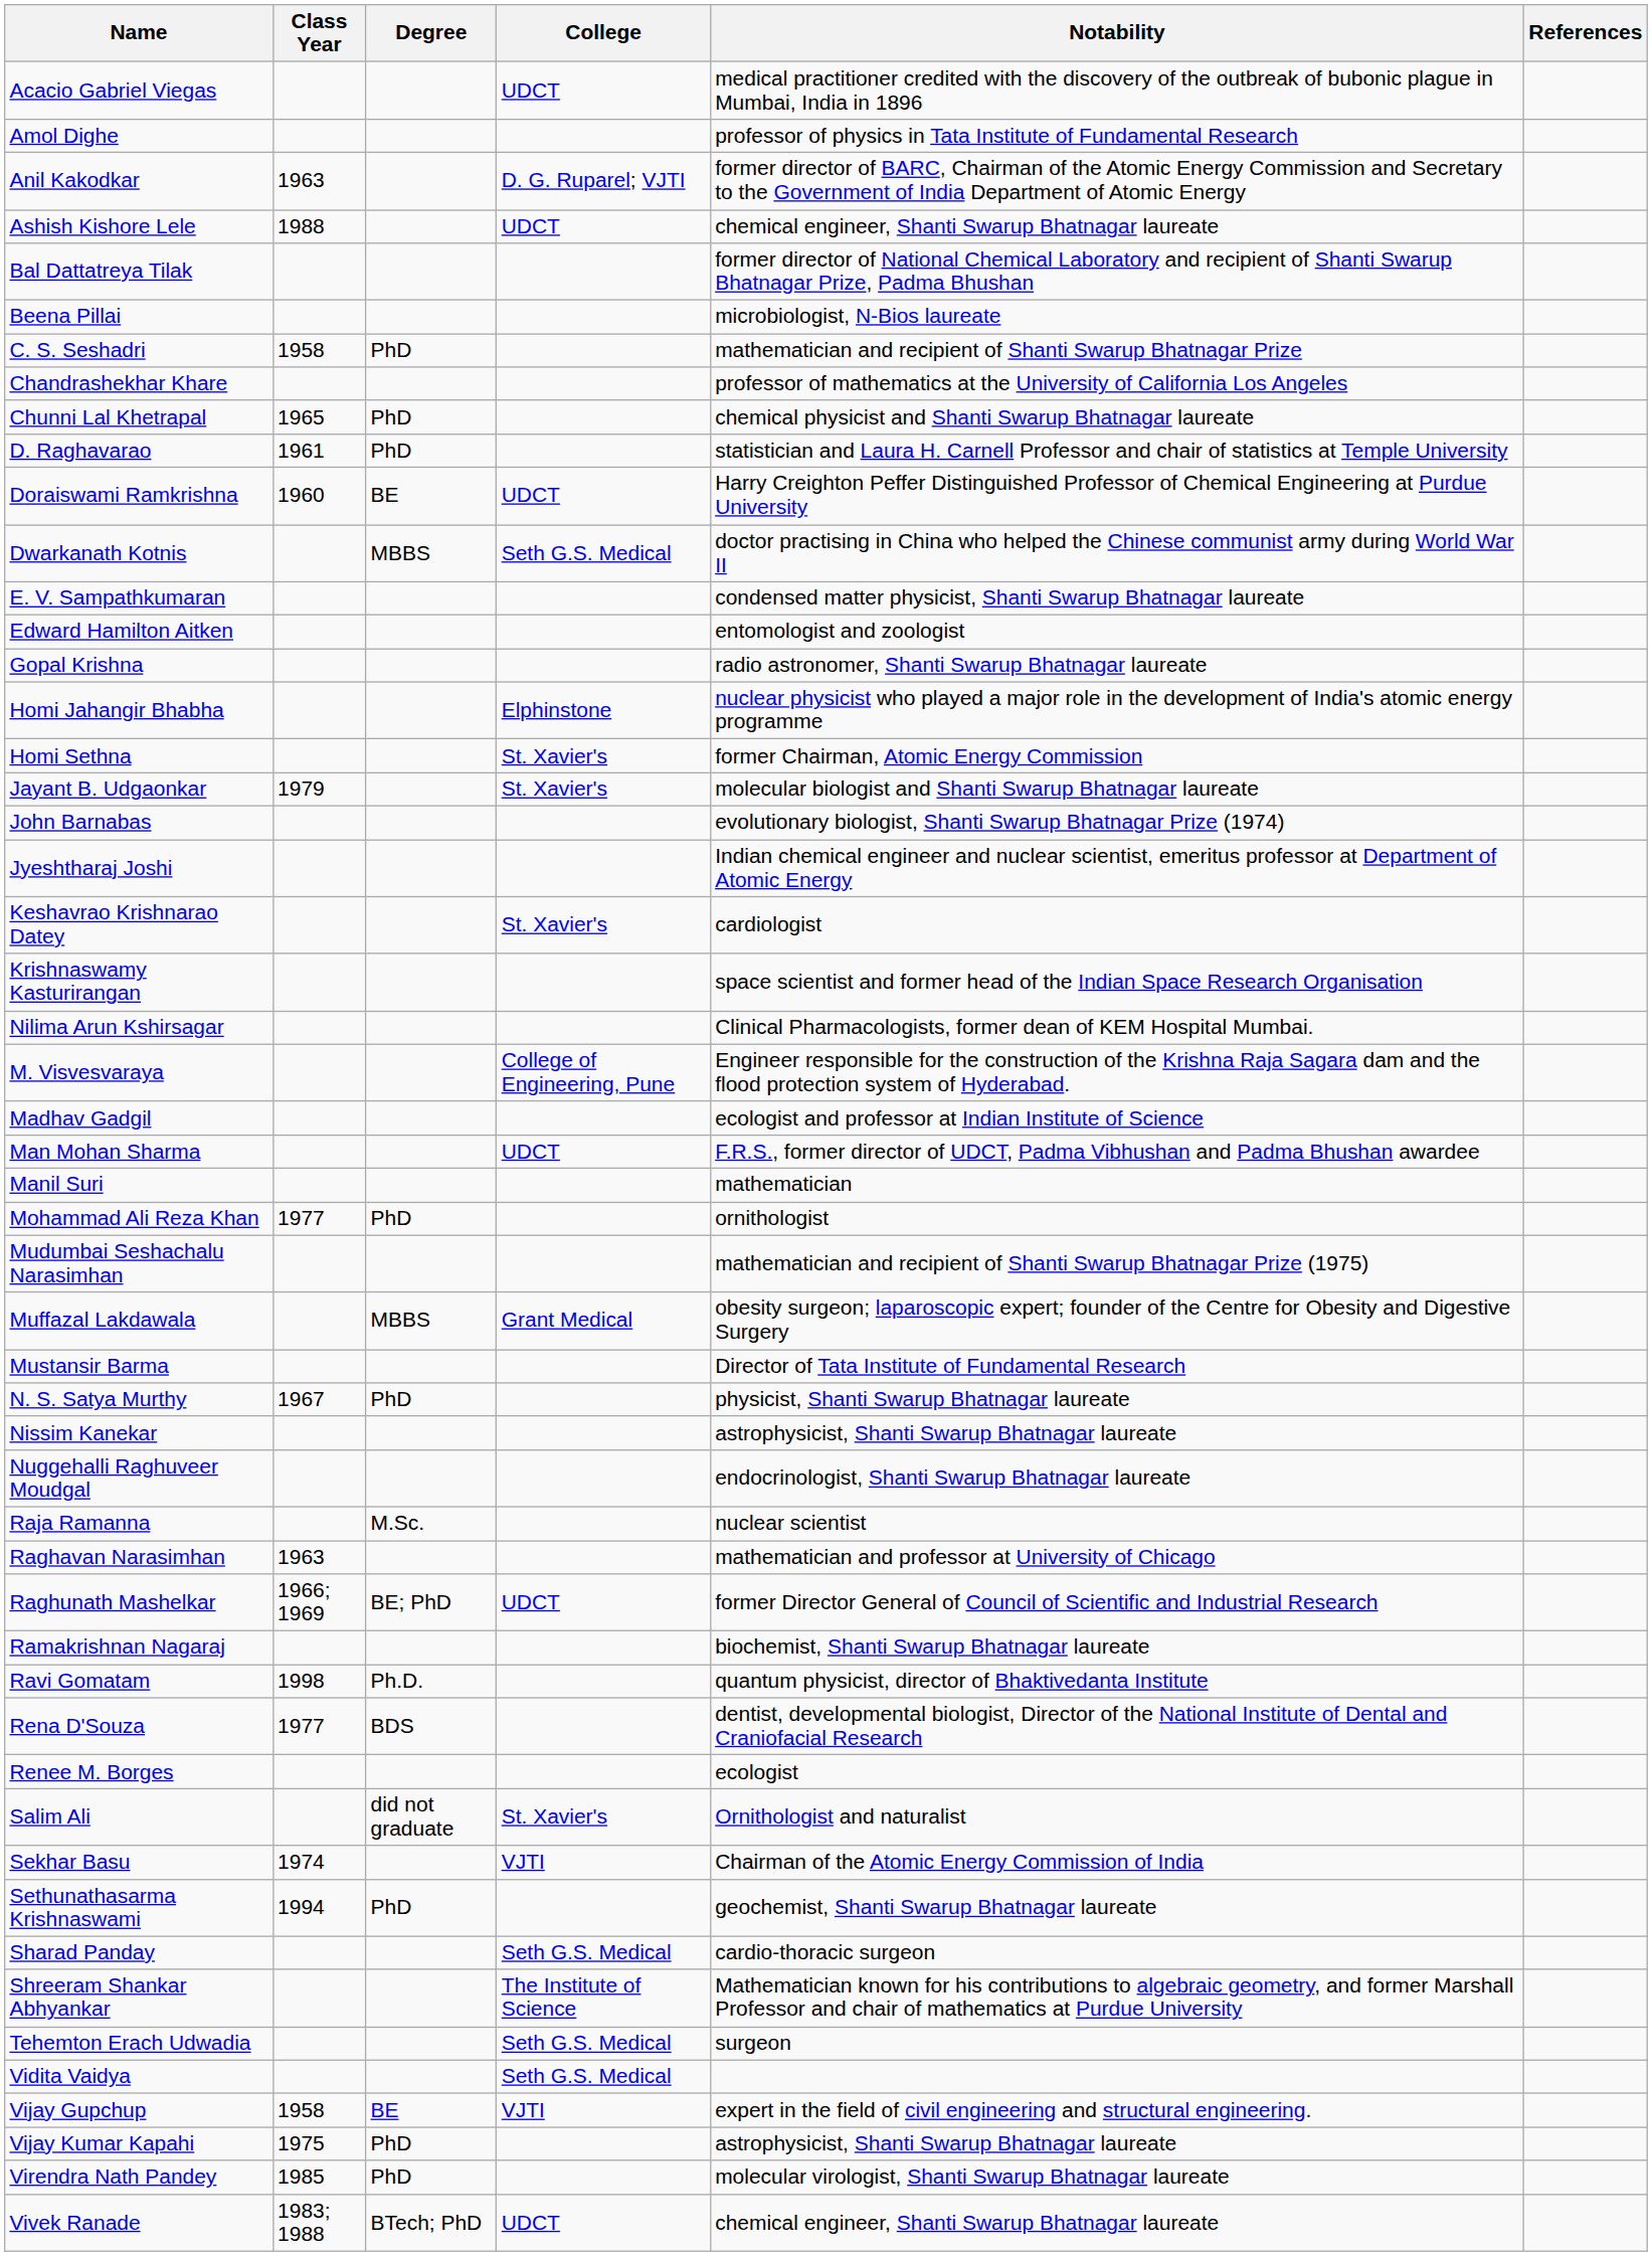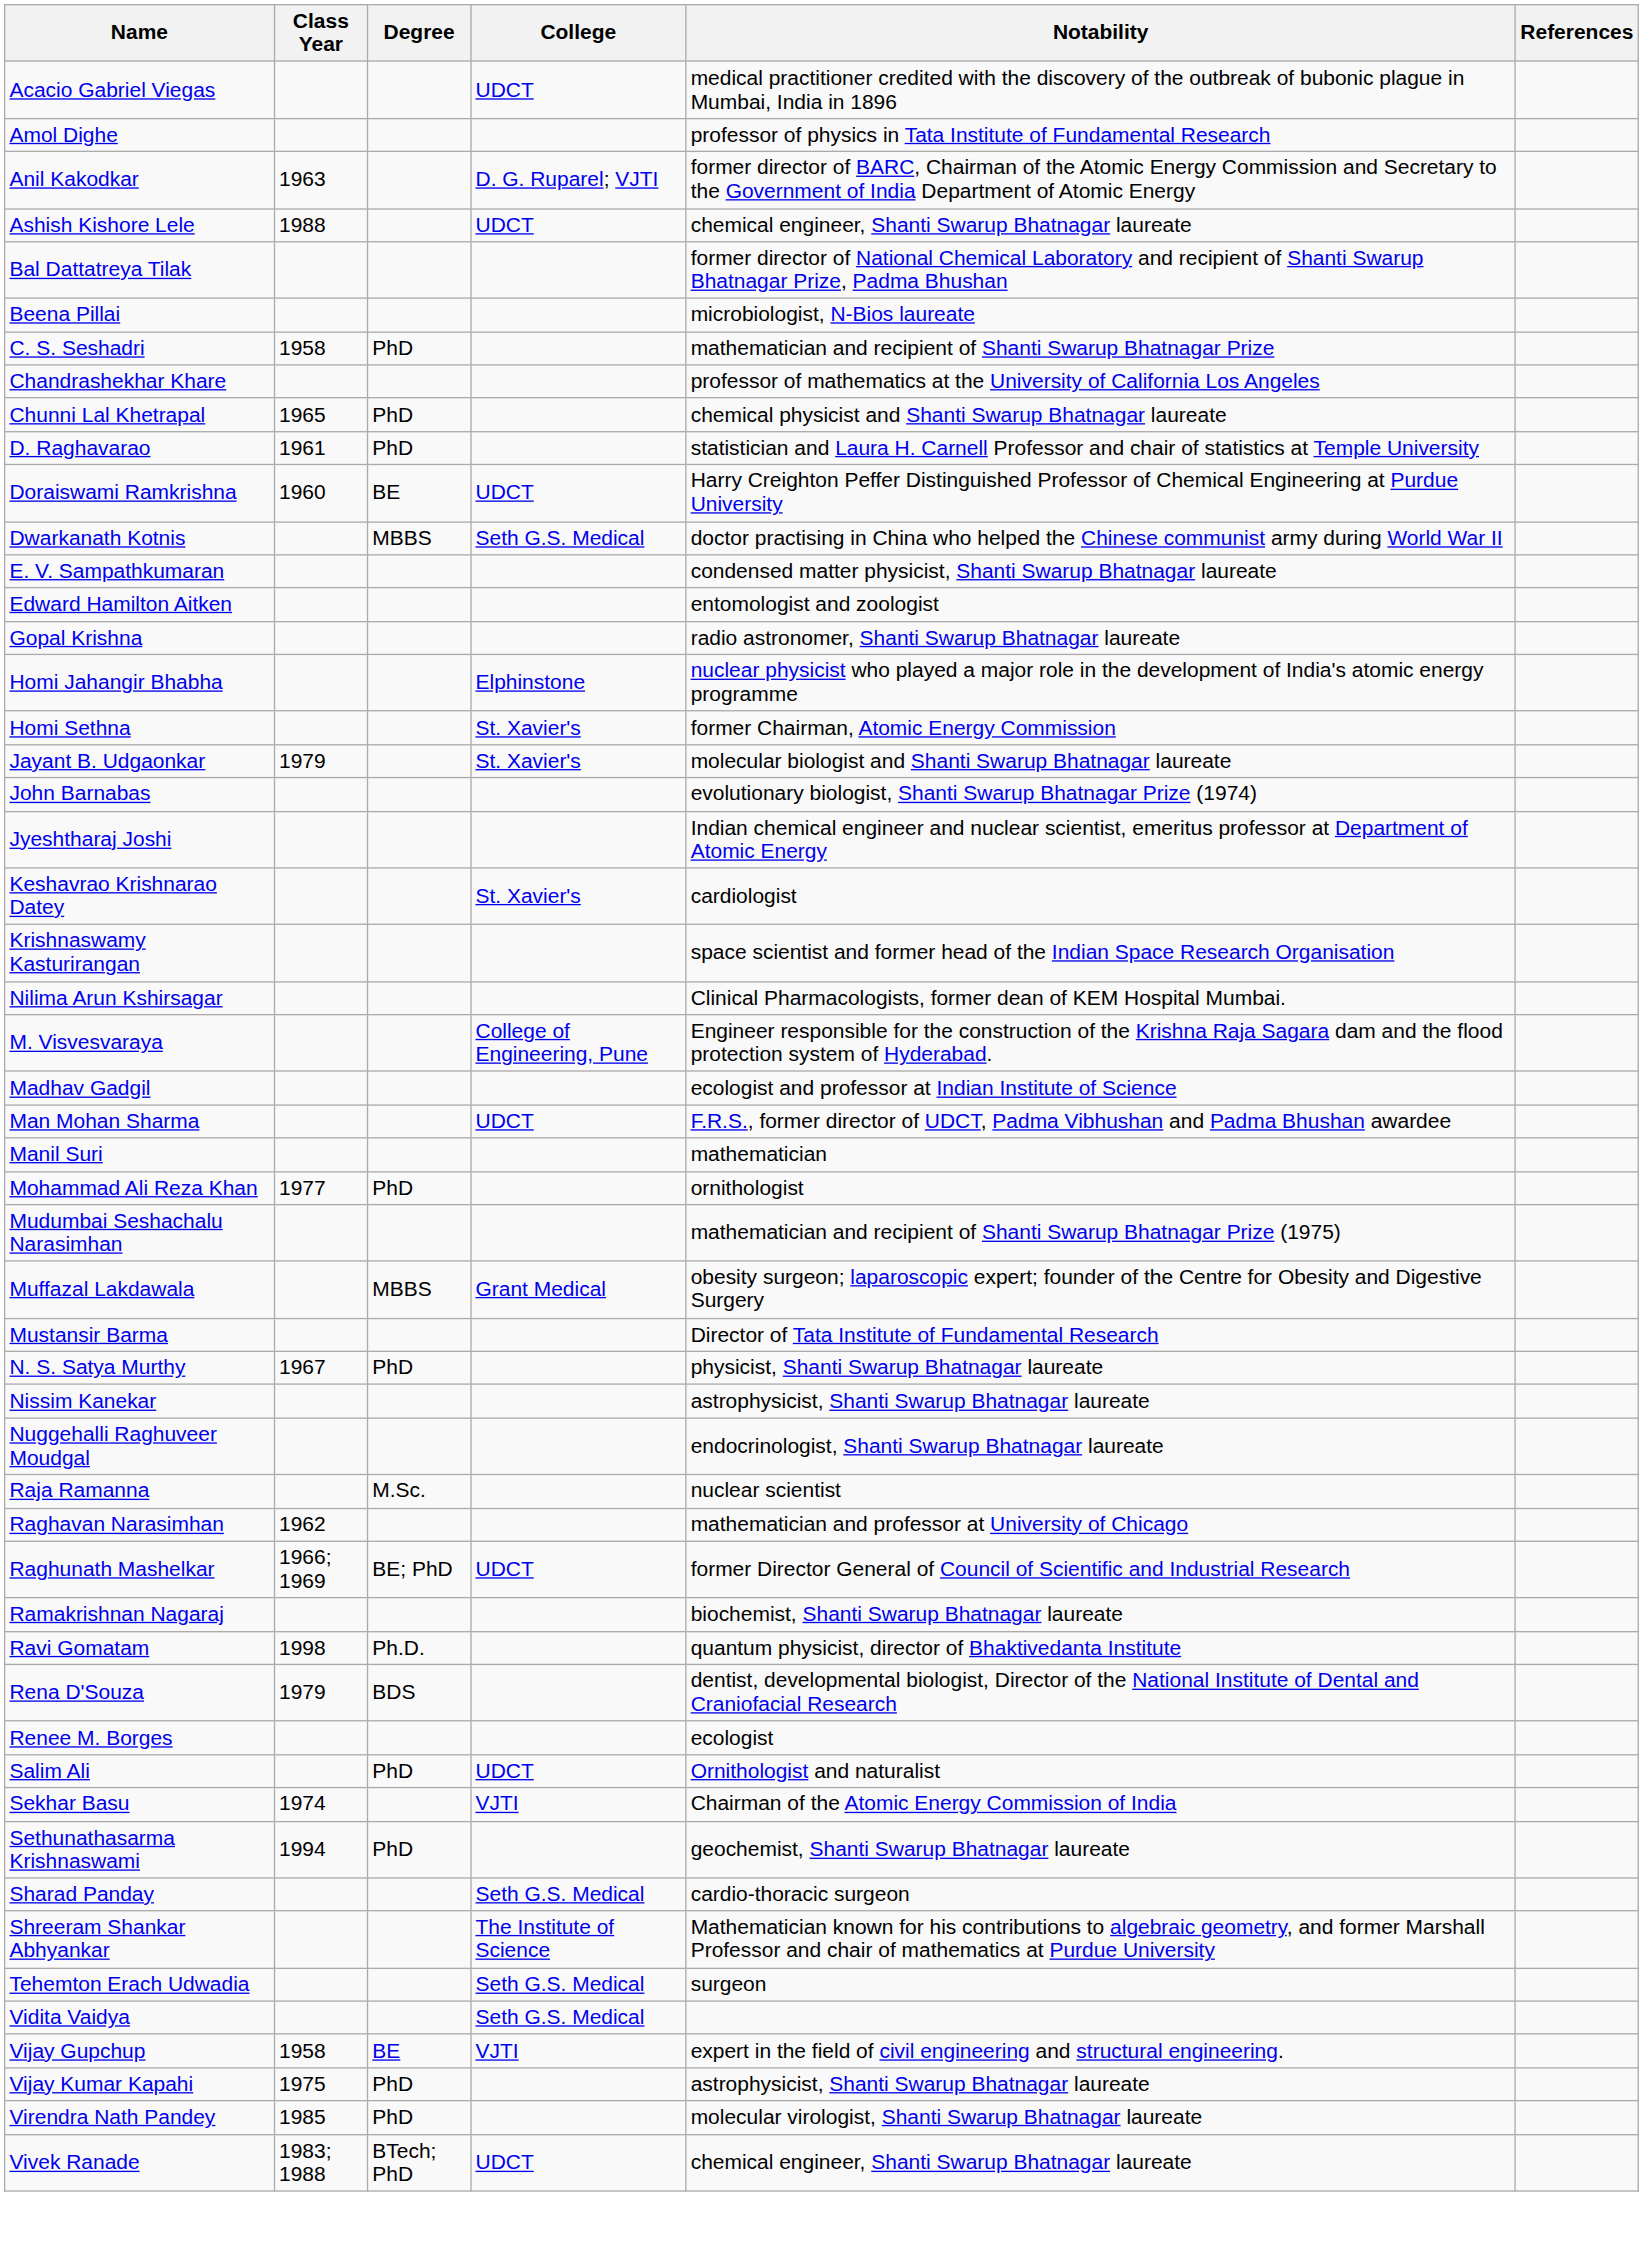Raghavan Narasimhan | Class Year: 1963 -> 1962
Rena D'Souza | Class Year: 1977 -> 1979
Salim Ali | Degree: did not graduate -> PhD
Salim Ali | College: St. Xavier's -> UDCT
